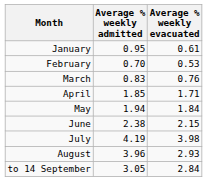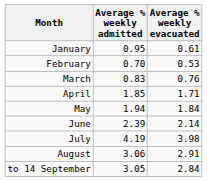June | Average % weekly admitted: 2.38 -> 2.39
June | Average % weekly evacuated: 2.15 -> 2.14
August | Average % weekly admitted: 3.96 -> 3.06
August | Average % weekly evacuated: 2.93 -> 2.91
